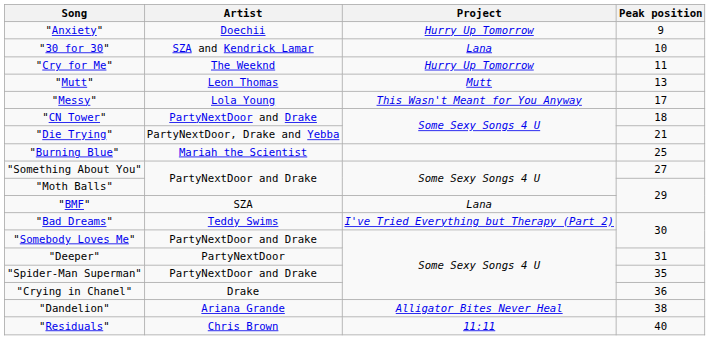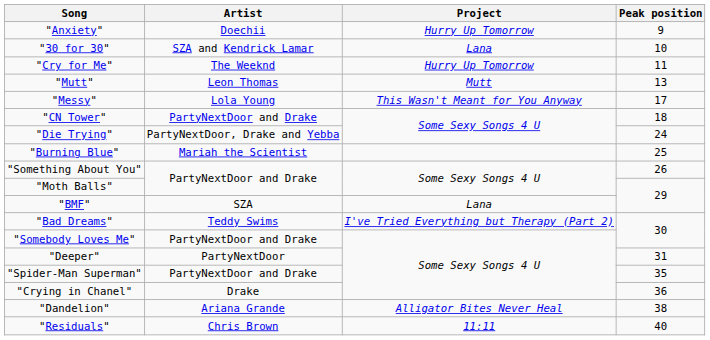"Die Trying" | Peak position: 21 -> 24
"Something About You" | Peak position: 27 -> 26
